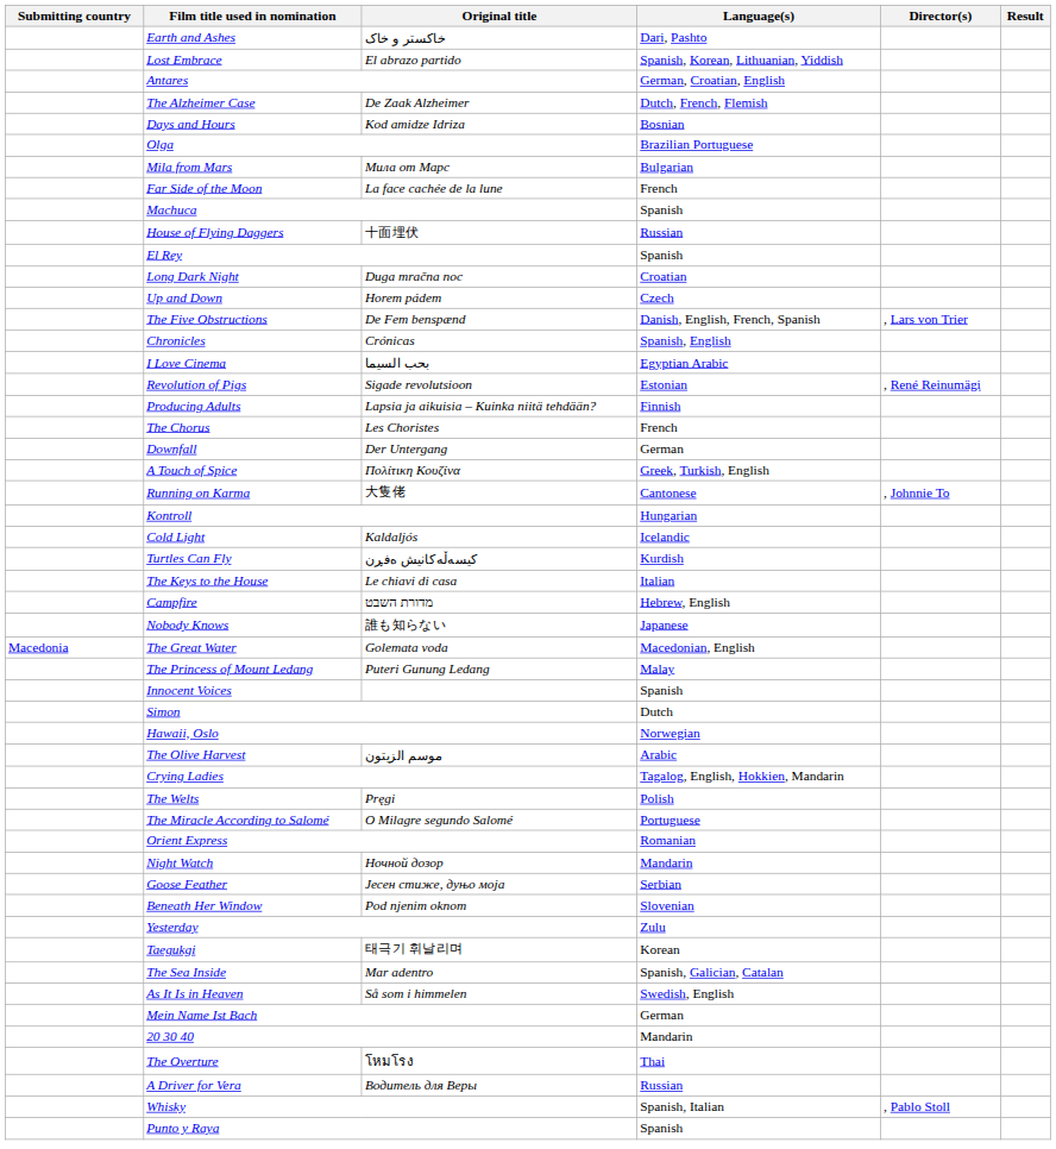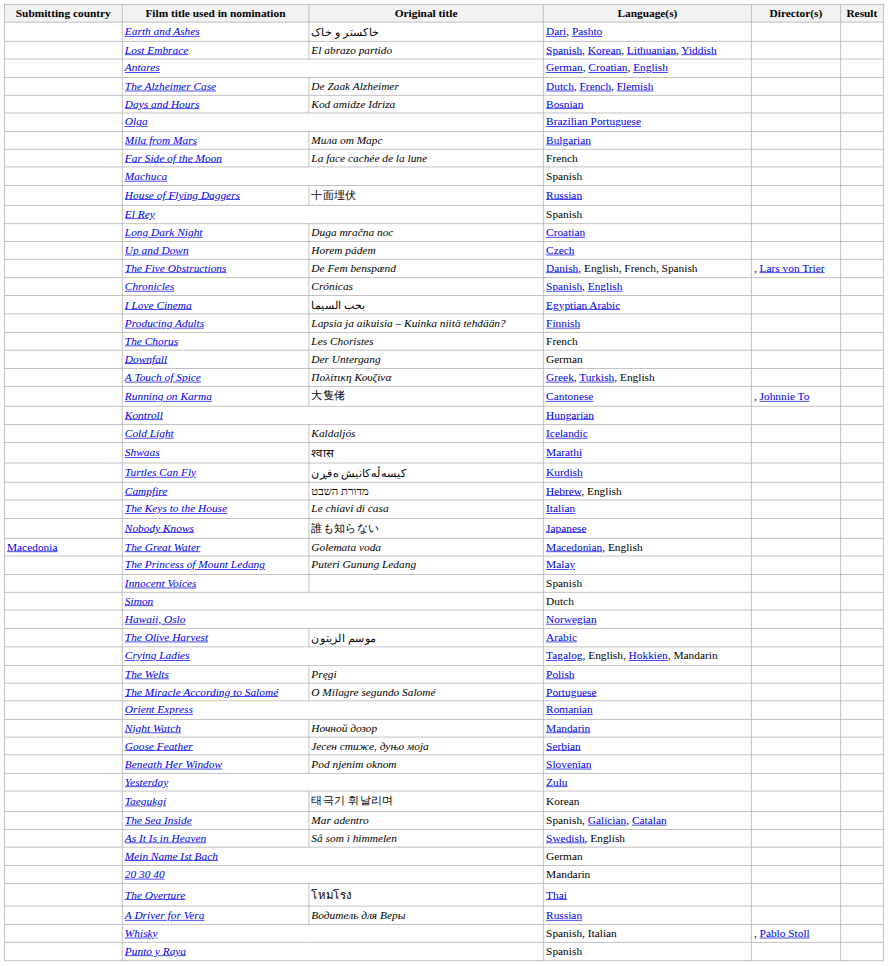- row: Revolution of Pigs | Sigade revolutsioon | Estonian | , René Reinumägi
+ row: Shwaas | श्वास | Marathi
rows swapped: Campfire <-> The Keys to the House
